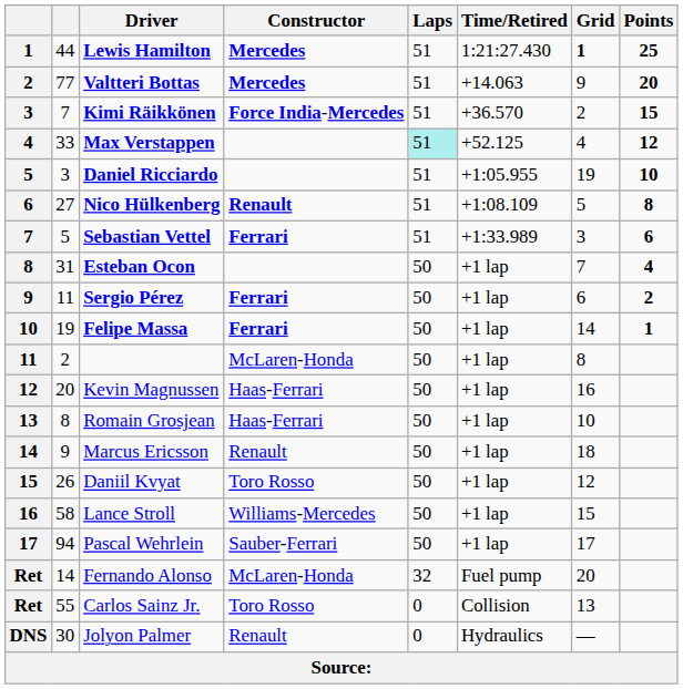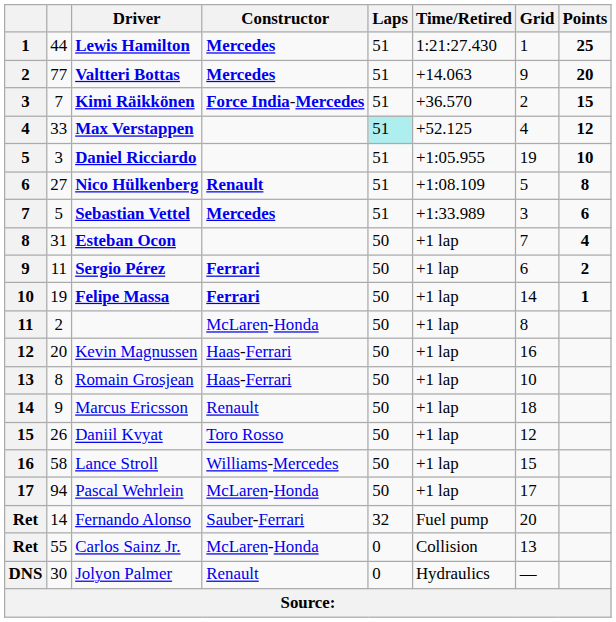Lewis Hamilton | Grid: bold -> normal
Sebastian Vettel | Constructor: Ferrari -> Mercedes
Pascal Wehrlein | Constructor: Sauber-Ferrari -> McLaren-Honda
Fernando Alonso | Constructor: McLaren-Honda -> Sauber-Ferrari
Carlos Sainz Jr. | Constructor: Toro Rosso -> McLaren-Honda
